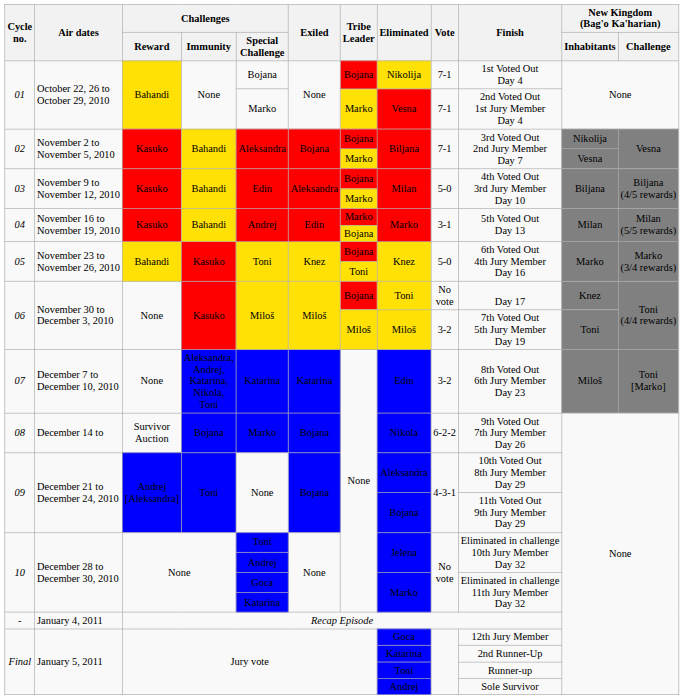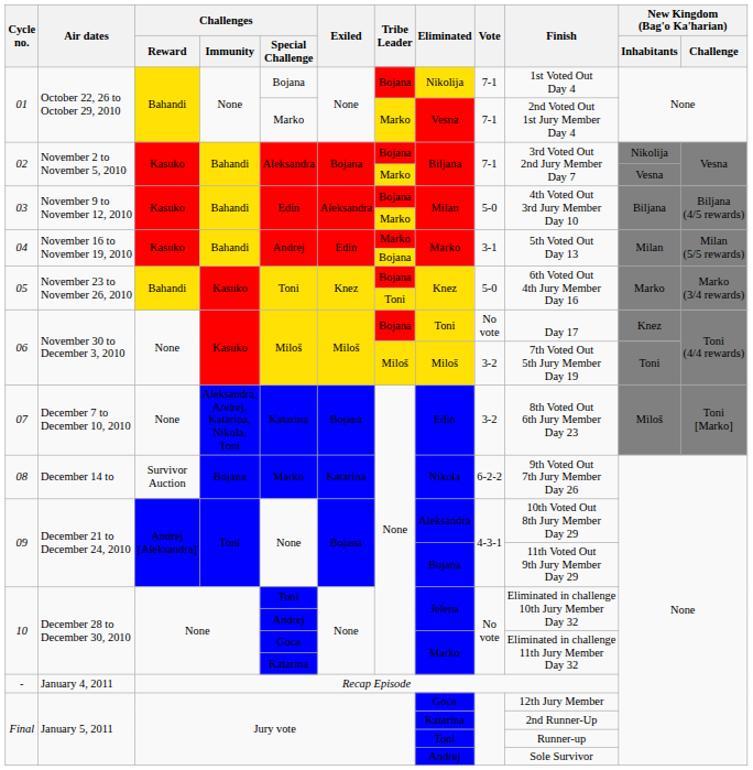07 | Exiled: Katarina -> Bojana
08 | Exiled: Bojana -> Katarina
